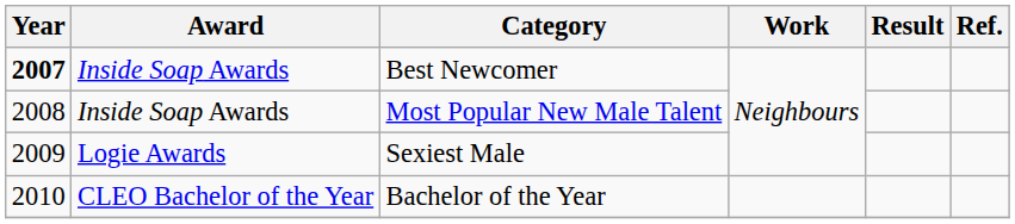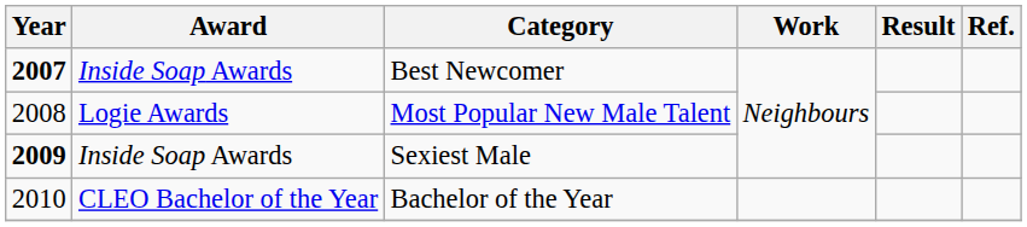Most Popular New Male Talent | Award: Inside Soap Awards -> Logie Awards
Sexiest Male | Year: normal -> bold
Sexiest Male | Award: Logie Awards -> Inside Soap Awards
